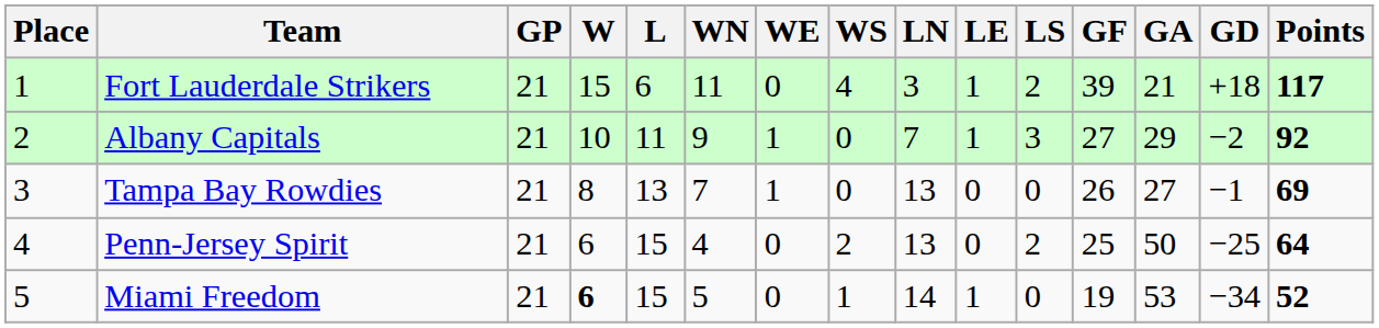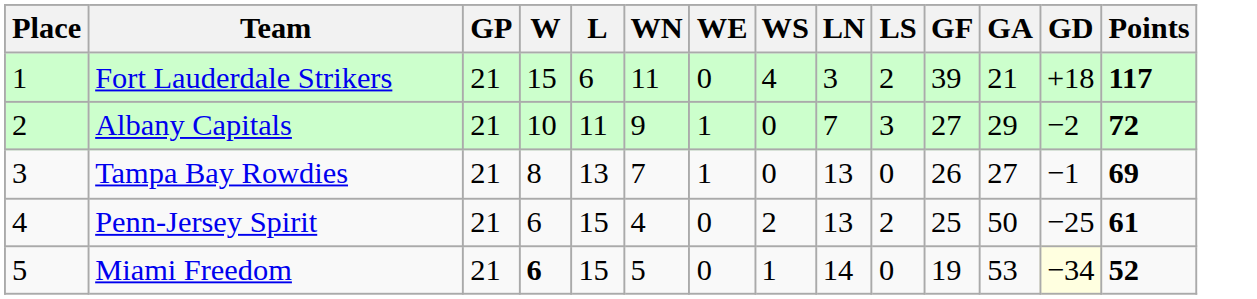- column: LE | 1 | 1 | 0 | 0 | 1
Albany Capitals | Points: 92 -> 72
Penn-Jersey Spirit | Points: 64 -> 61
Miami Freedom | GD: no background -> lightyellow background
